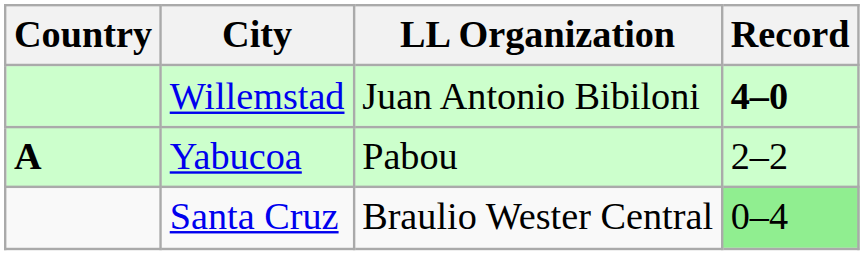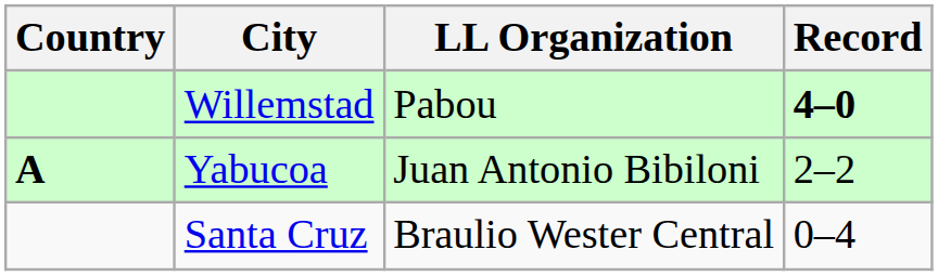Willemstad | LL Organization: Juan Antonio Bibiloni -> Pabou
Yabucoa | LL Organization: Pabou -> Juan Antonio Bibiloni
Santa Cruz | Record: lightgreen background -> no background
